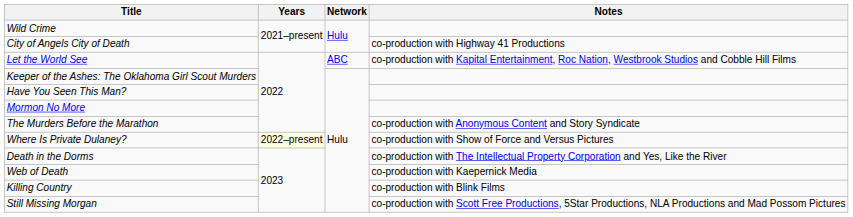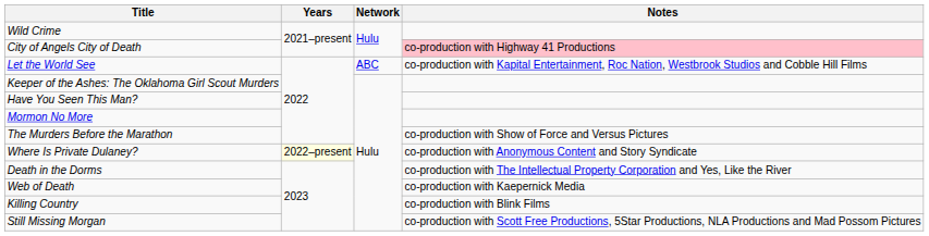City of Angels City of Death | Notes: no background -> pink background
The Murders Before the Marathon | Notes: co-production with Anonymous Content and Story Syndicate -> co-production with Show of Force and Versus Pictures
Where Is Private Dulaney? | Notes: co-production with Show of Force and Versus Pictures -> co-production with Anonymous Content and Story Syndicate
